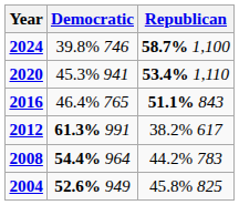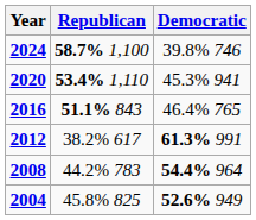columns swapped: Republican <-> Democratic
